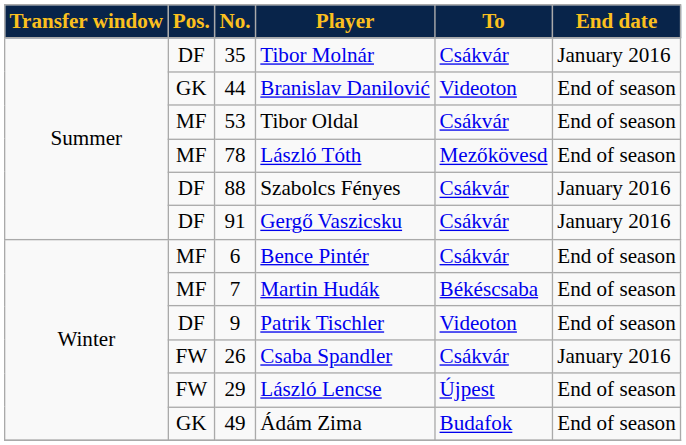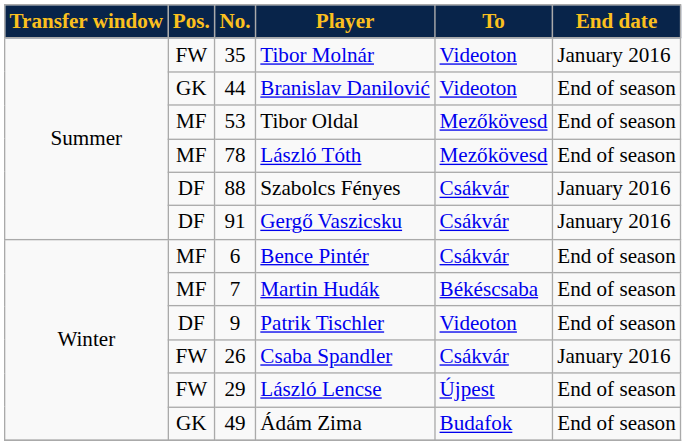Tibor Molnár | Pos.: DF -> FW
Tibor Molnár | To: Csákvár -> Videoton
Tibor Oldal | To: Csákvár -> Mezőkövesd
